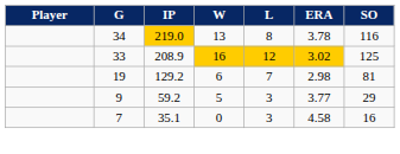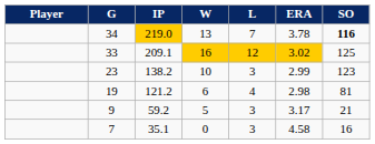34 | L: 8 -> 7
34 | SO: normal -> bold
33 | IP: 208.9 -> 209.1
+ row: 23 | 138.2 | 10 | 3 | 2.99 | 123
19 | IP: 129.2 -> 121.2
19 | L: 7 -> 4
9 | ERA: 3.77 -> 3.17
9 | SO: 29 -> 21
